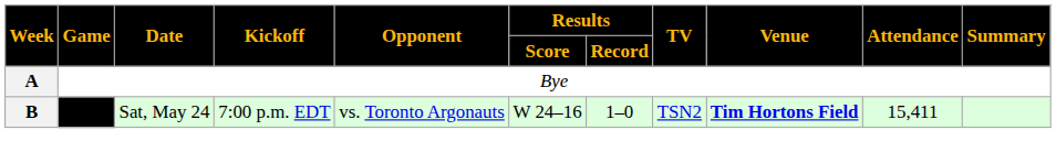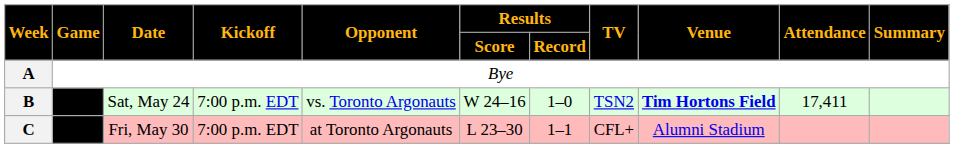B | Game: 1 -> 2
B | Attendance: 15,411 -> 17,411
+ row: C | 2 | Fri, May 30 | 7:00 p.m. EDT | at Toronto Argonauts | L 23–30 | 1–1 | CFL+ | Alumni Stadium
